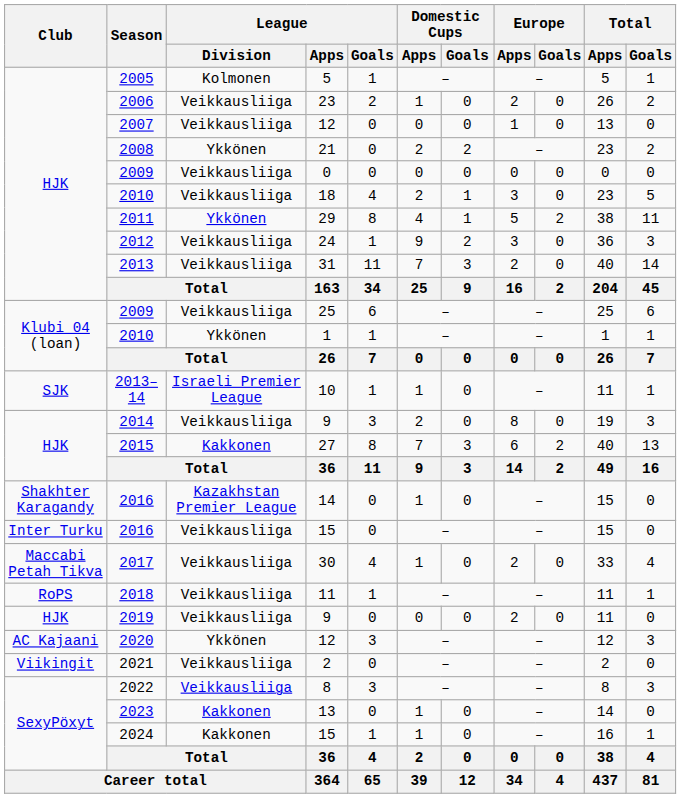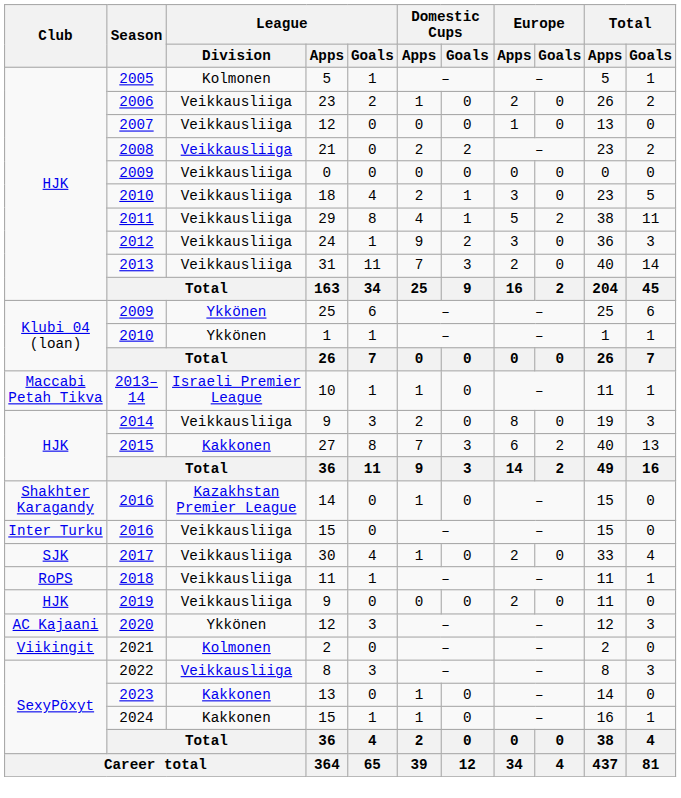2008 | League / Division: Ykkönen -> Veikkausliiga
2011 | League / Division: Ykkönen -> Veikkausliiga
2009 / 25 | League / Division: Veikkausliiga -> Ykkönen
2013–14 | Club: SJK -> Maccabi Petah Tikva
2017 | Club: Maccabi Petah Tikva -> SJK
2021 | League / Division: Veikkausliiga -> Kolmonen
